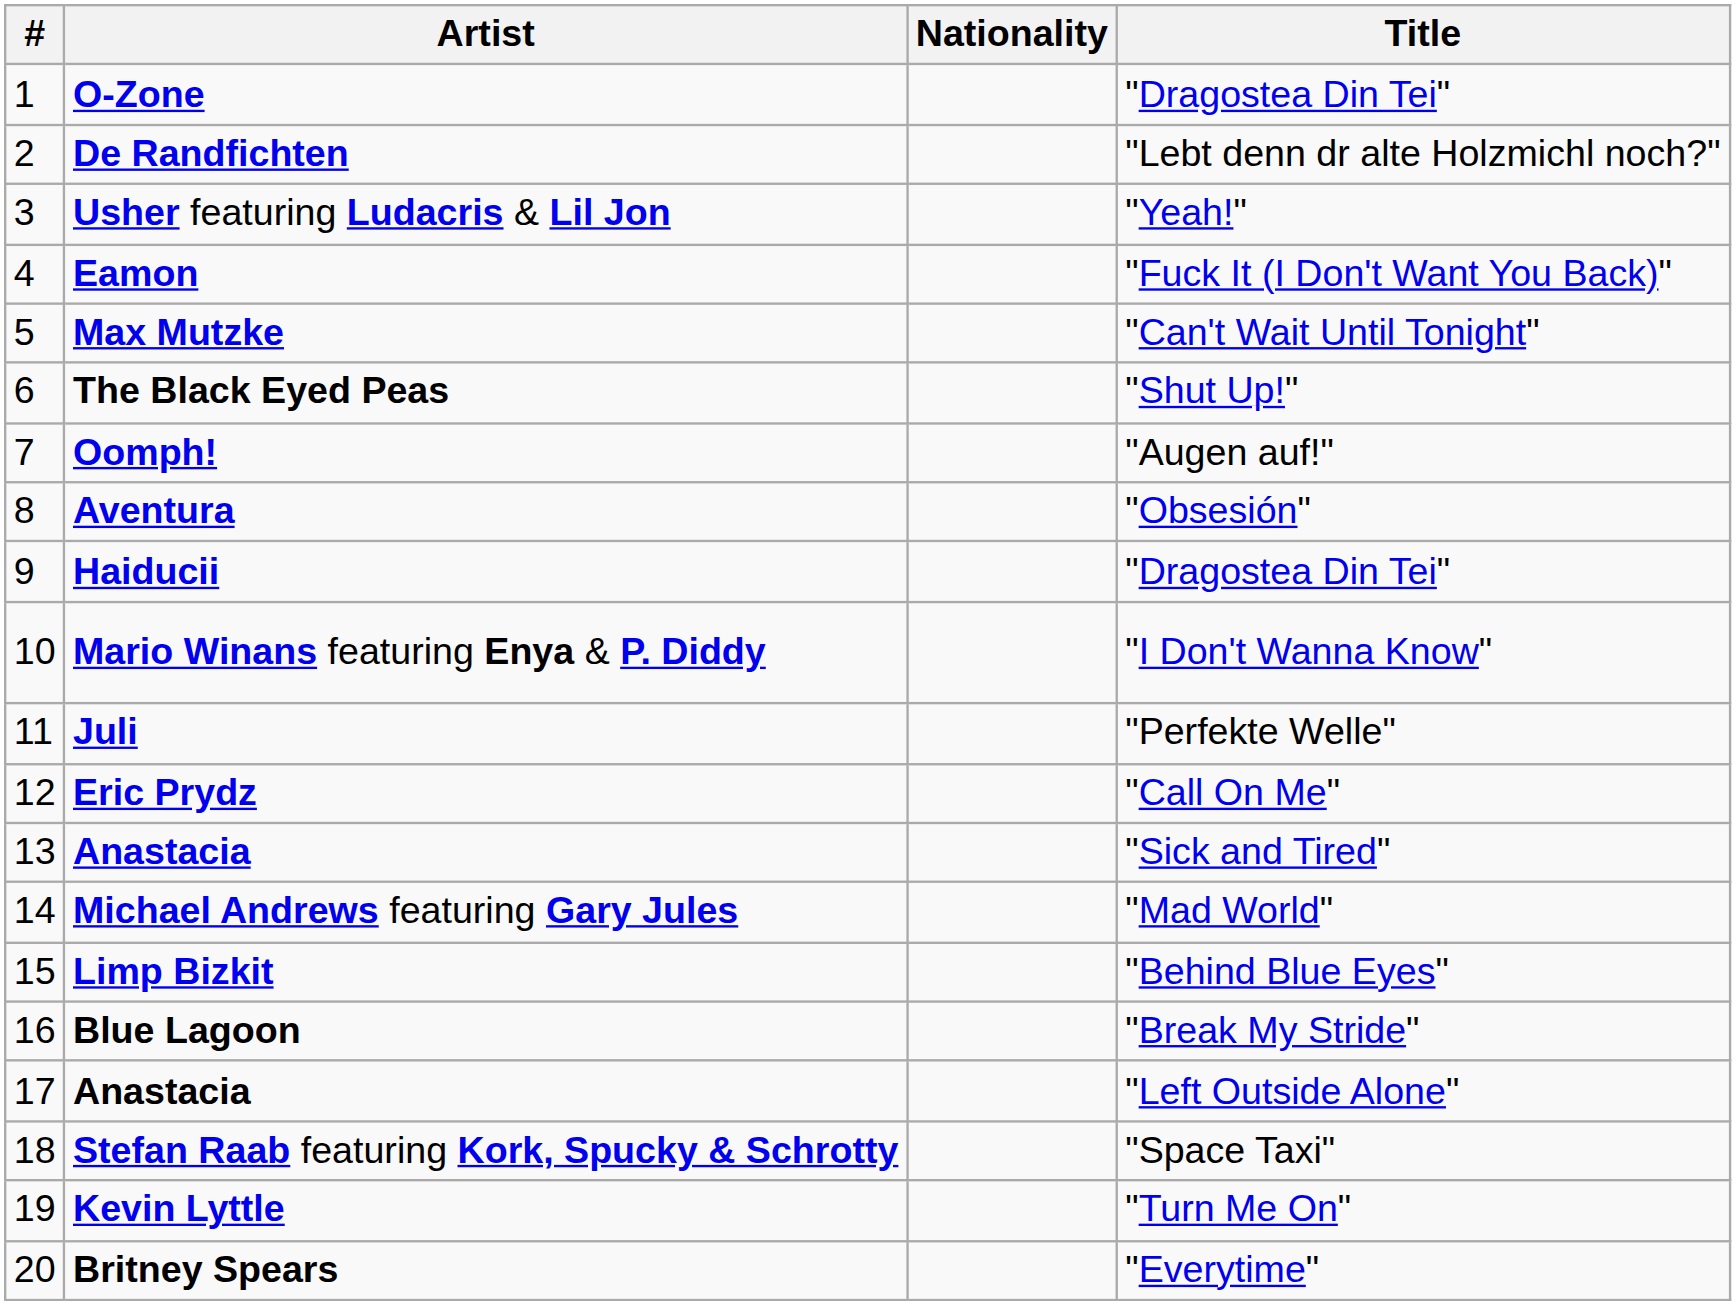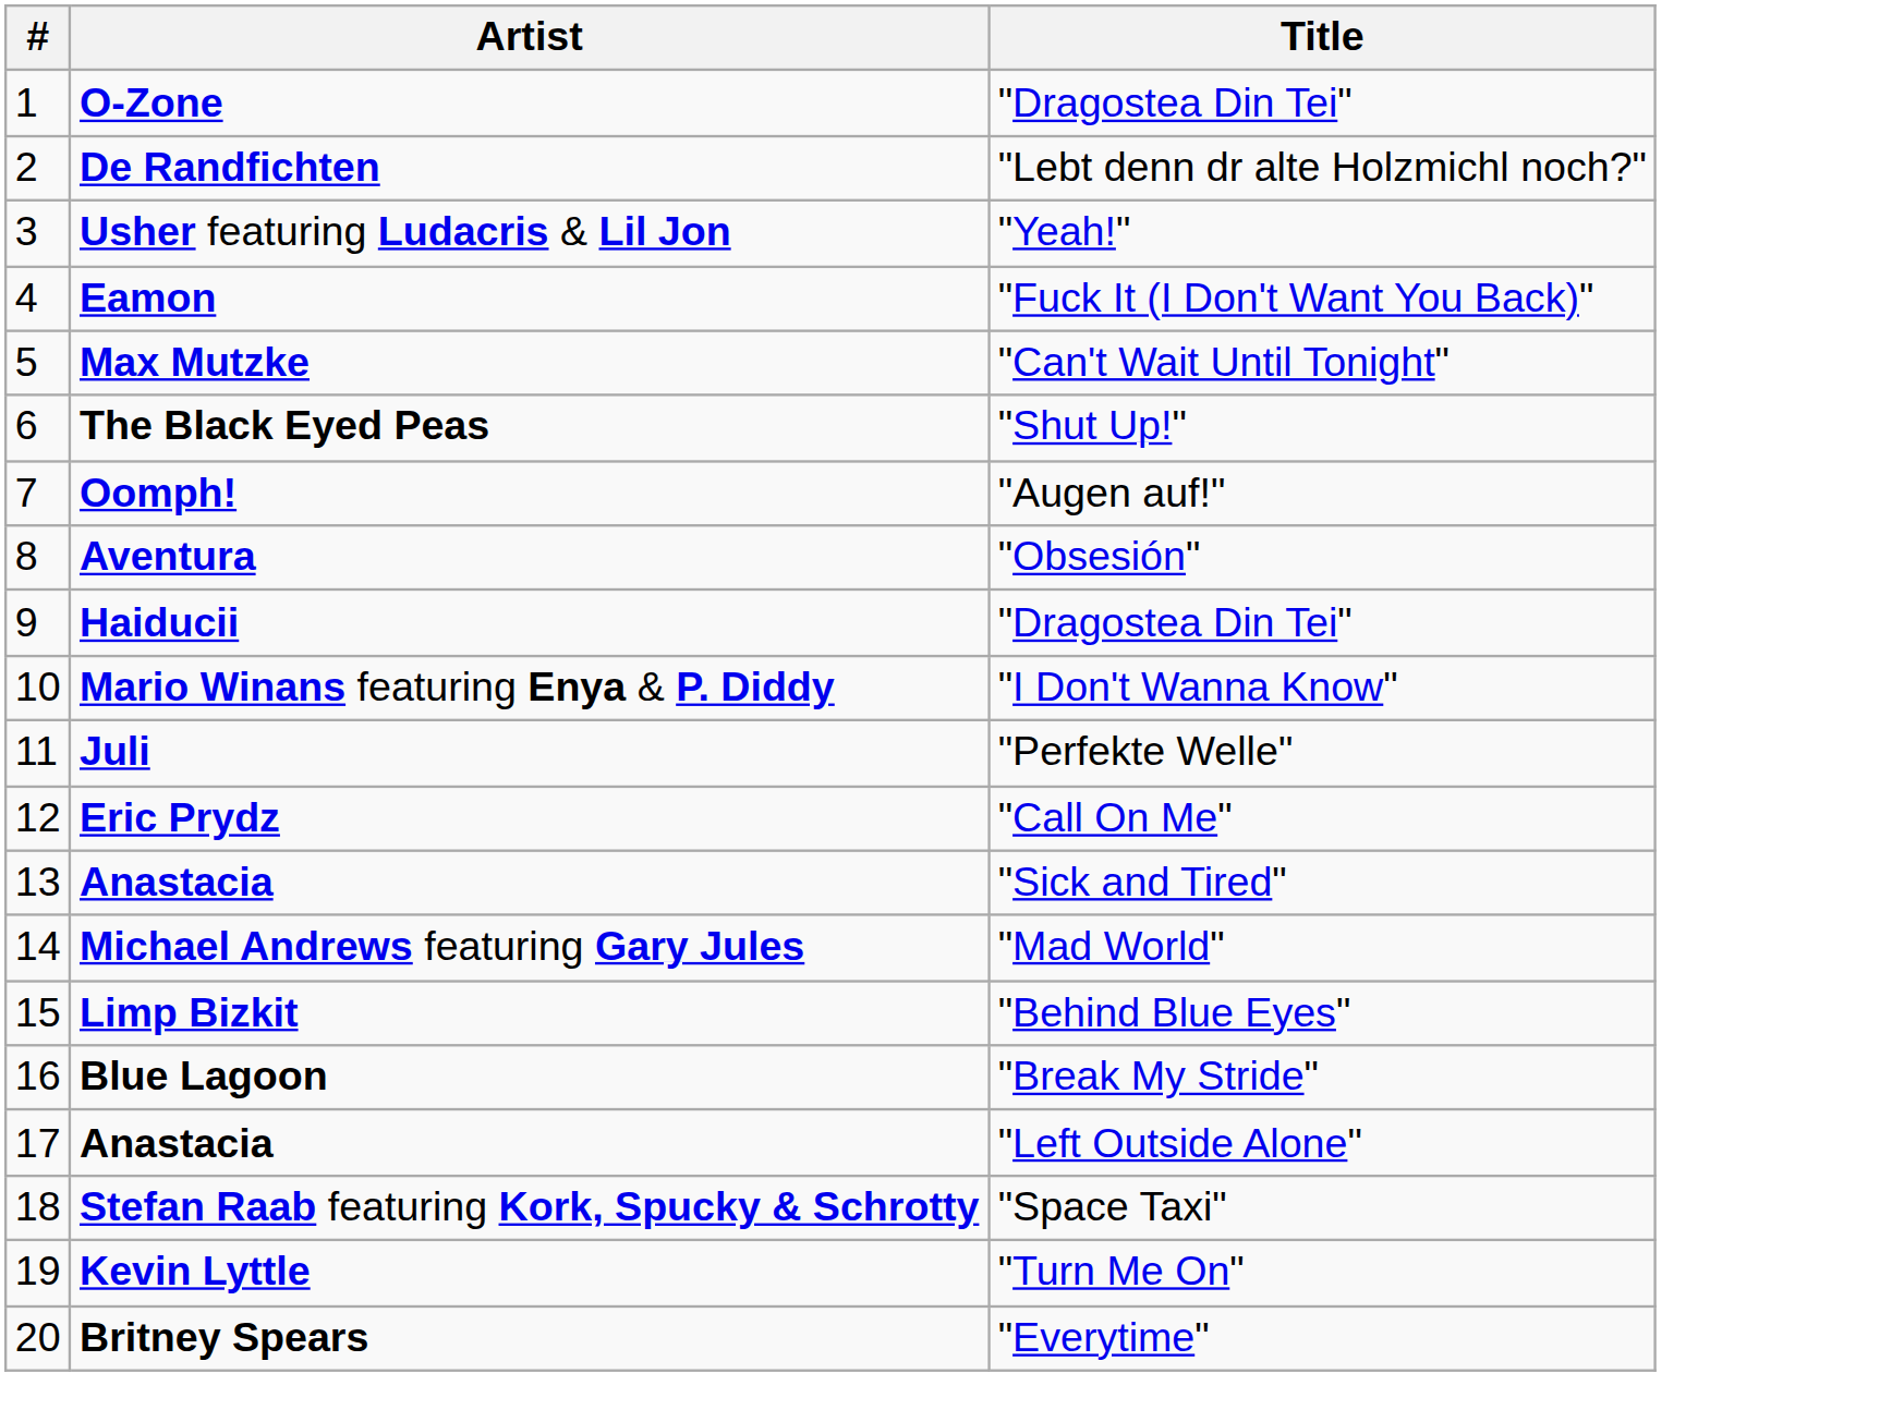- column: Nationality
